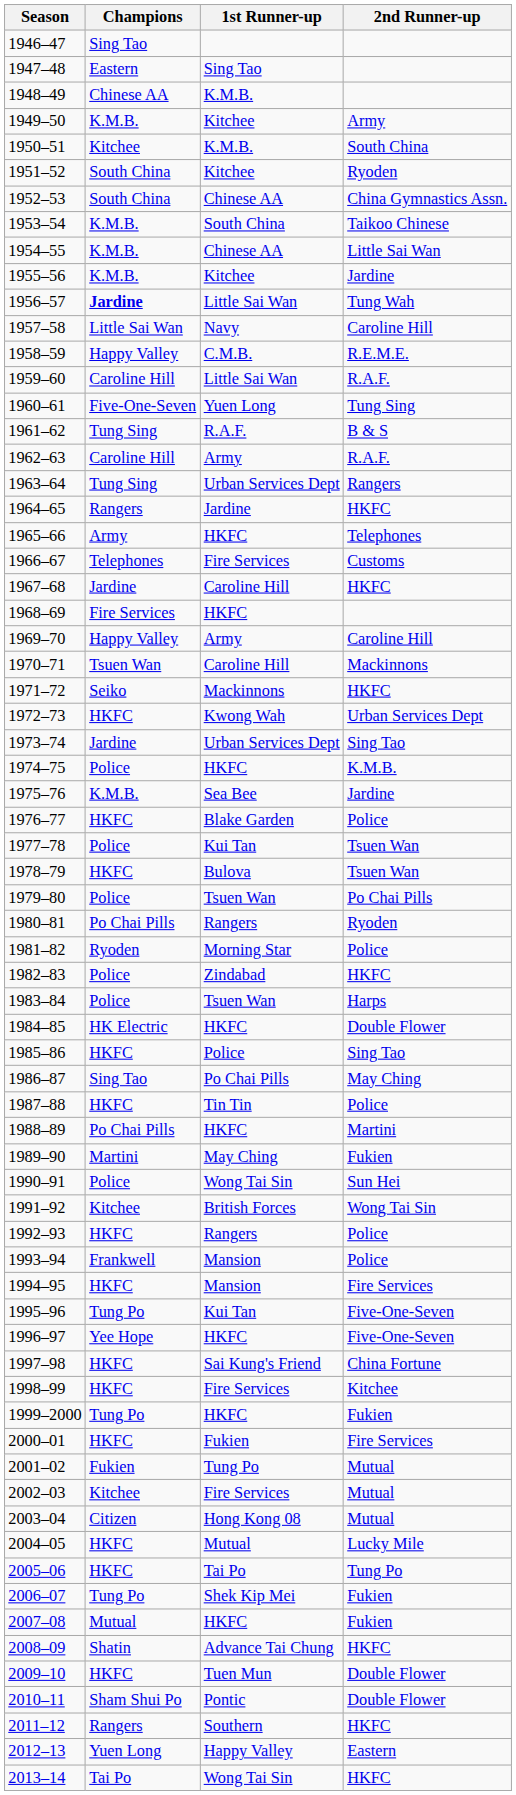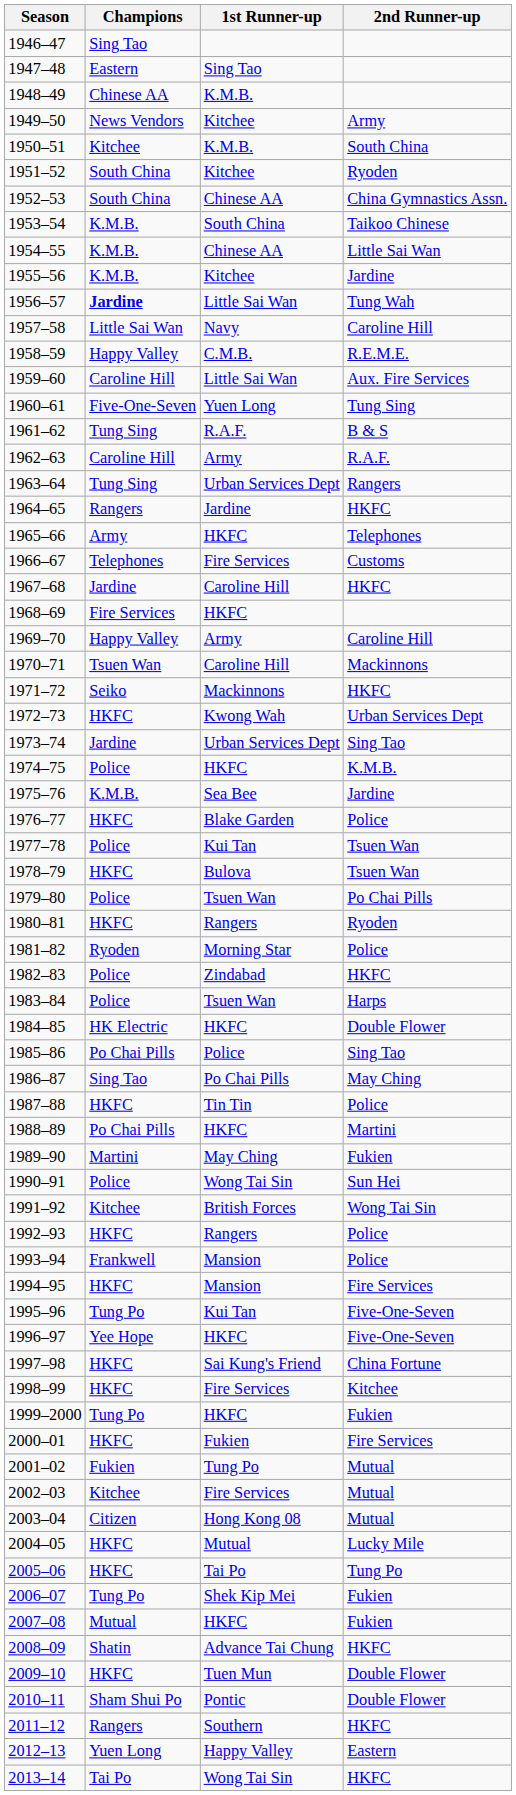1949–50 | Champions: K.M.B. -> News Vendors
1959–60 | 2nd Runner-up: R.A.F. -> Aux. Fire Services
1980–81 | Champions: Po Chai Pills -> HKFC
1985–86 | Champions: HKFC -> Po Chai Pills
